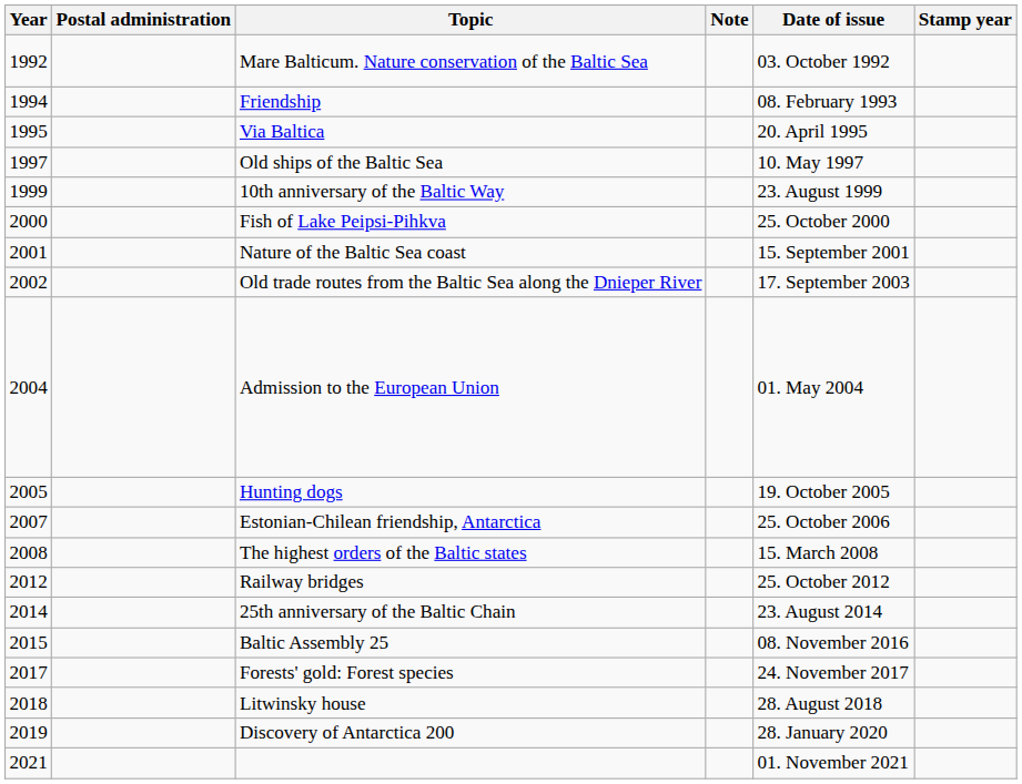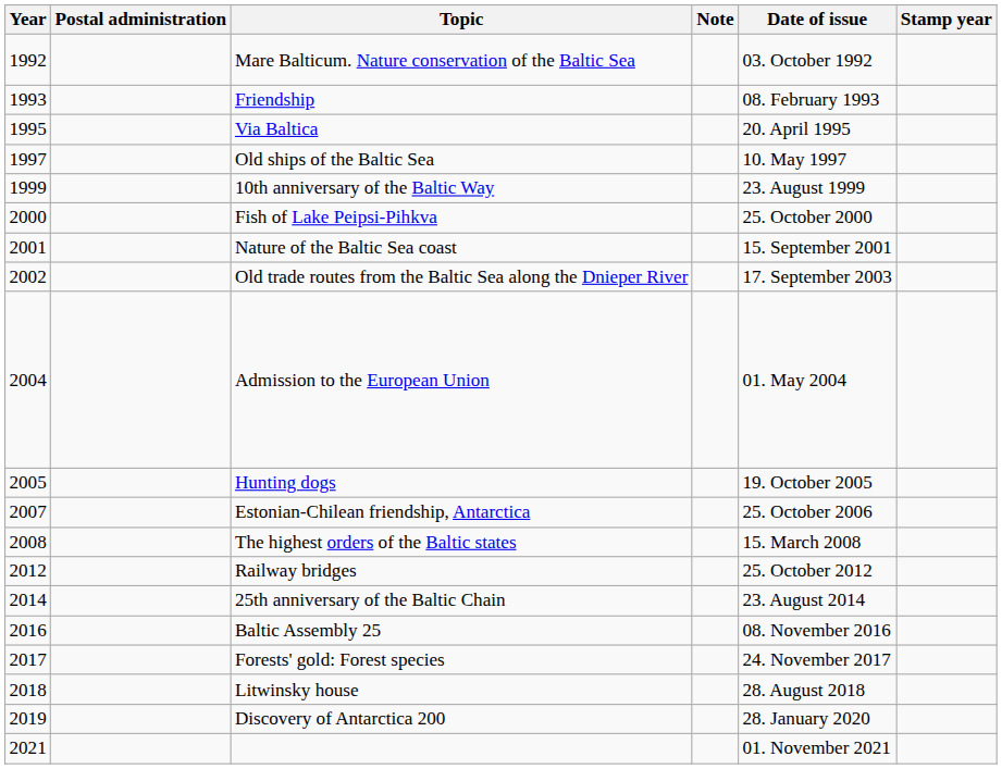Friendship | Year: 1994 -> 1993
Baltic Assembly 25 | Year: 2015 -> 2016
